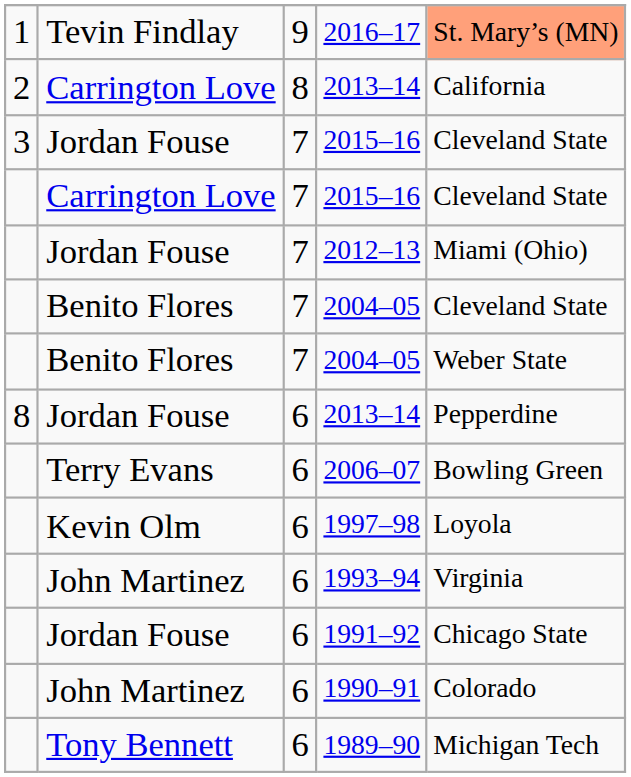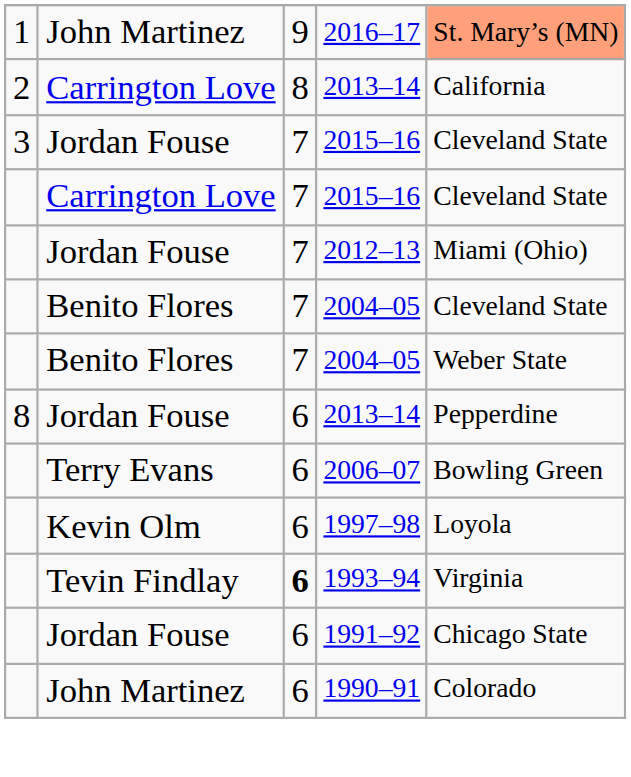2016–17 | column 2: Tevin Findlay -> John Martinez
1993–94 | column 2: John Martinez -> Tevin Findlay
1993–94 | column 3: normal -> bold
- row: Tony Bennett | 6 | 1989–90 | Michigan Tech
